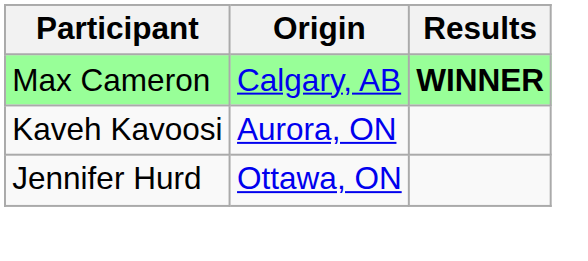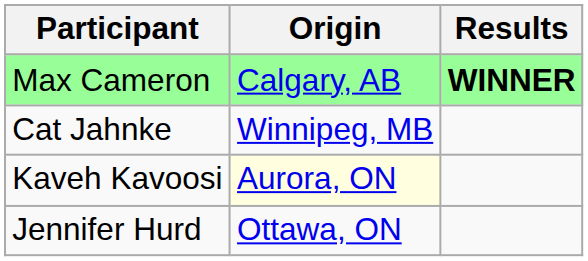+ row: Cat Jahnke | Winnipeg, MB
Kaveh Kavoosi | Origin: no background -> lightyellow background
